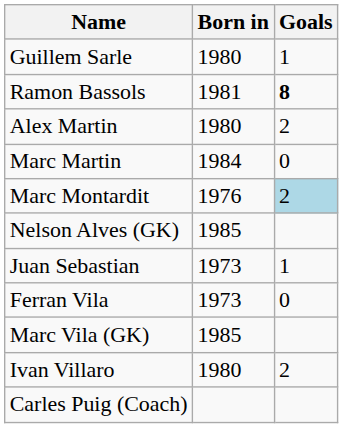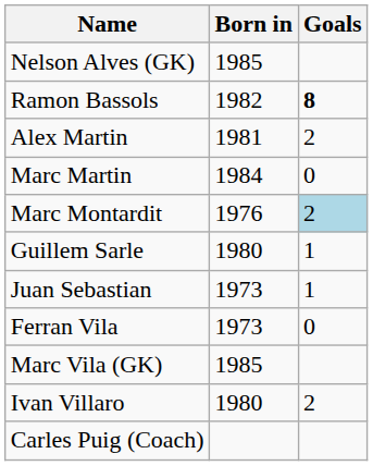rows swapped: Nelson Alves (GK) <-> Guillem Sarle
Ramon Bassols | Born in: 1981 -> 1982
Alex Martin | Born in: 1980 -> 1981
